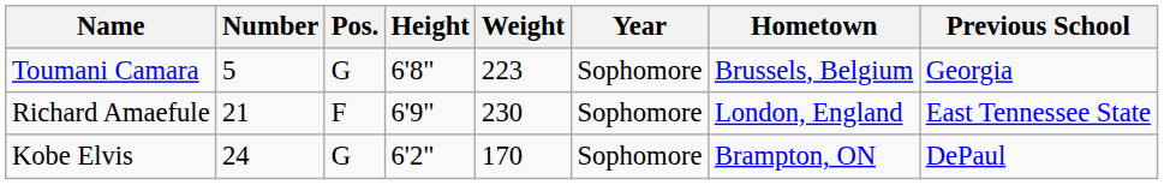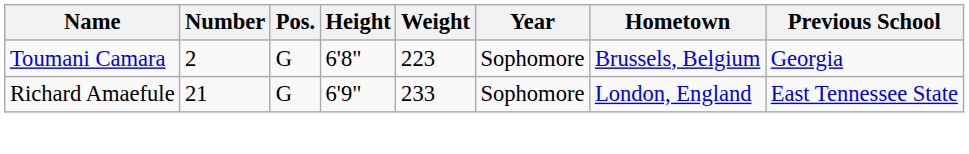Toumani Camara | Number: 5 -> 2
Richard Amaefule | Pos.: F -> G
Richard Amaefule | Weight: 230 -> 233
- row: Kobe Elvis | 24 | G | 6'2" | 170 | Sophomore | Brampton, ON | DePaul
